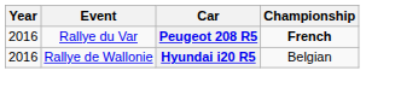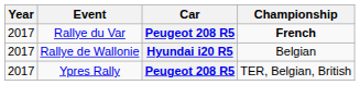Rallye du Var | Year: 2016 -> 2017
Rallye de Wallonie | Year: 2016 -> 2017
+ row: 2017 | Ypres Rally | Peugeot 208 R5 | TER, Belgian, British
